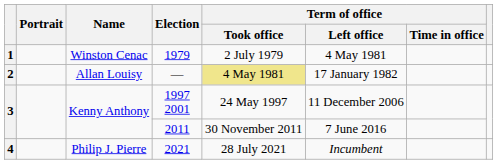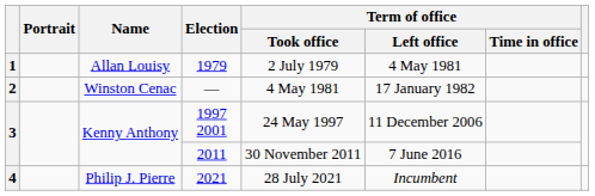1979 | Name: Winston Cenac -> Allan Louisy
— | Name: Allan Louisy -> Winston Cenac
— | Term of office / Took office: khaki background -> no background
